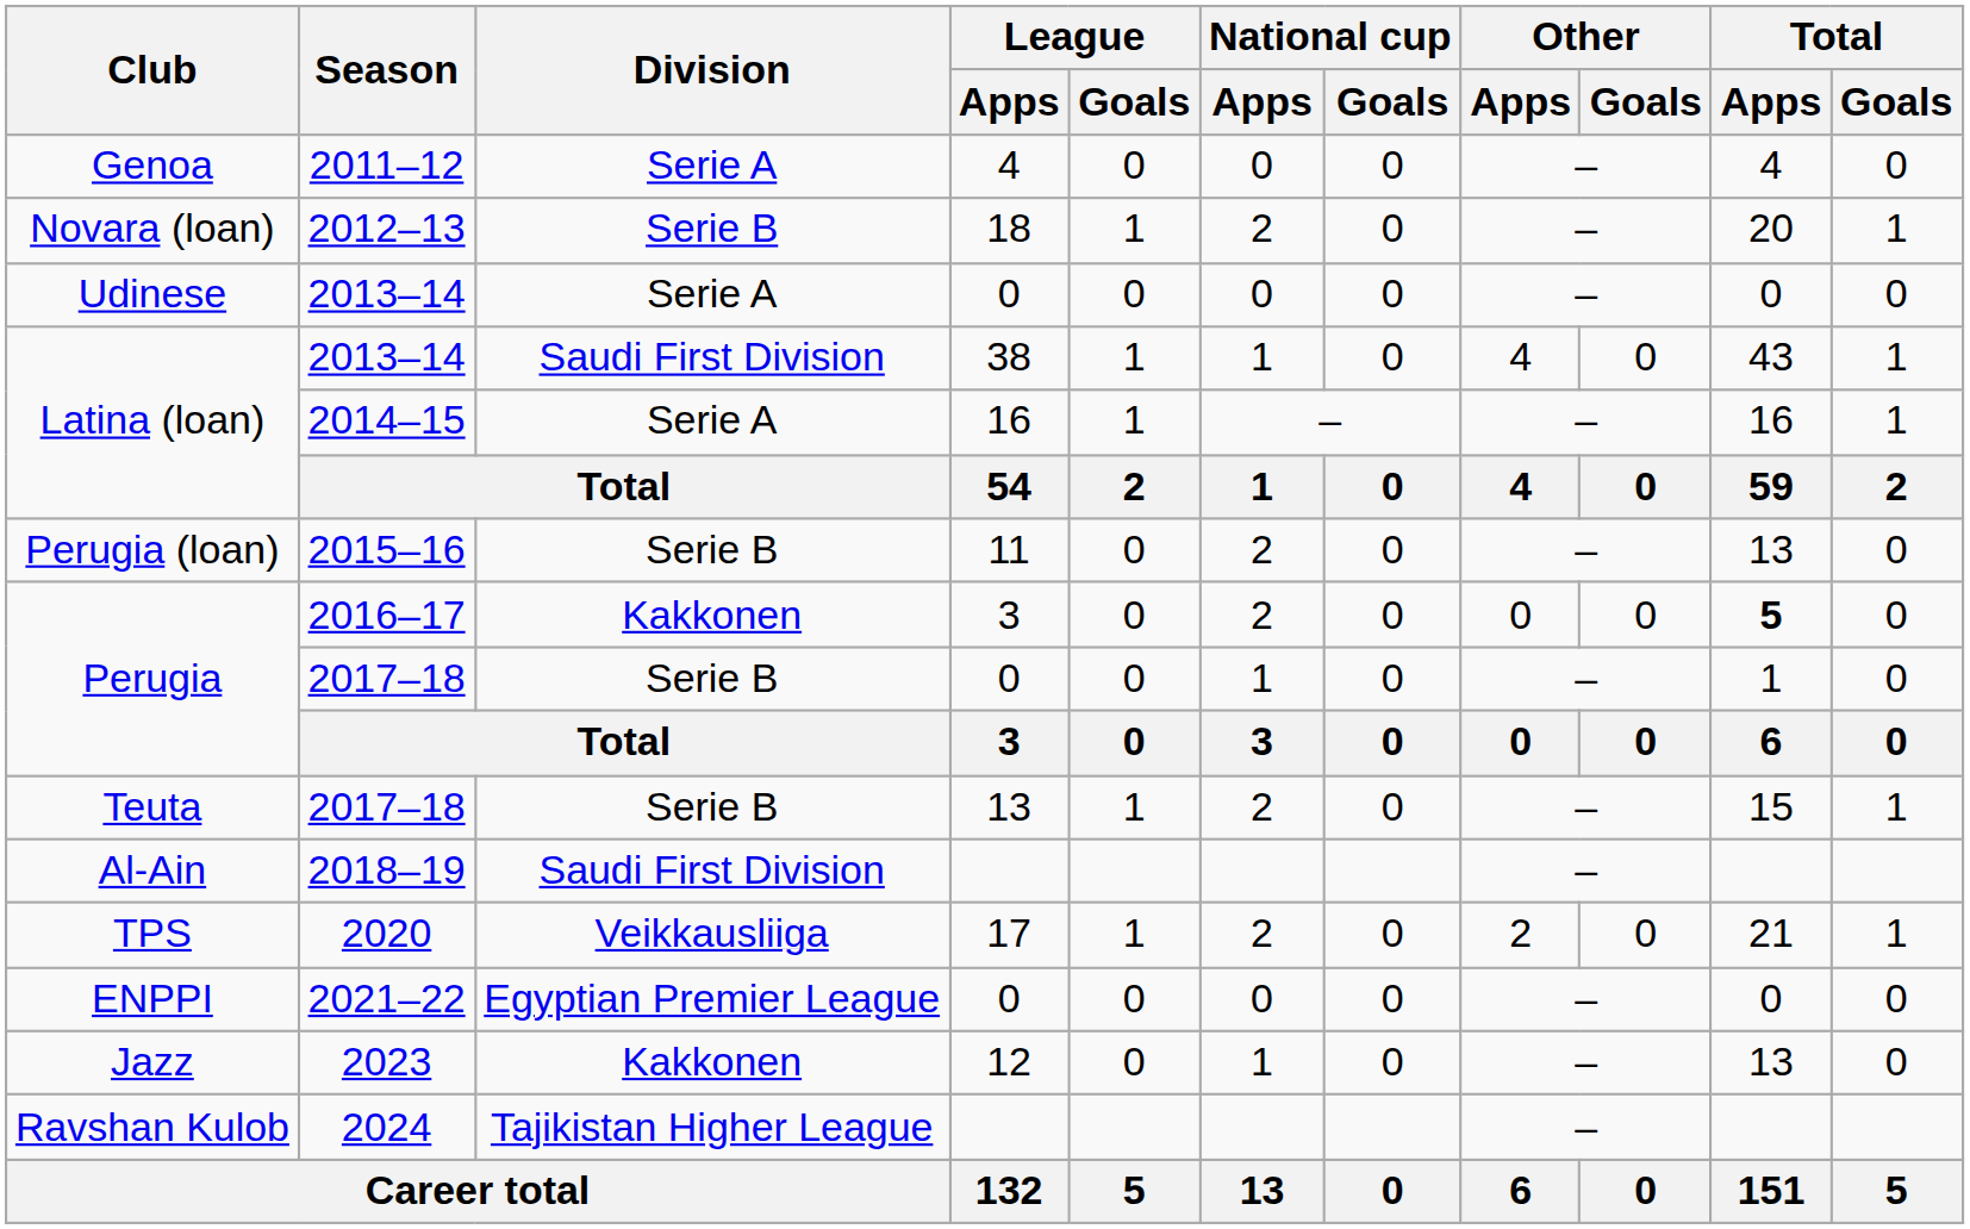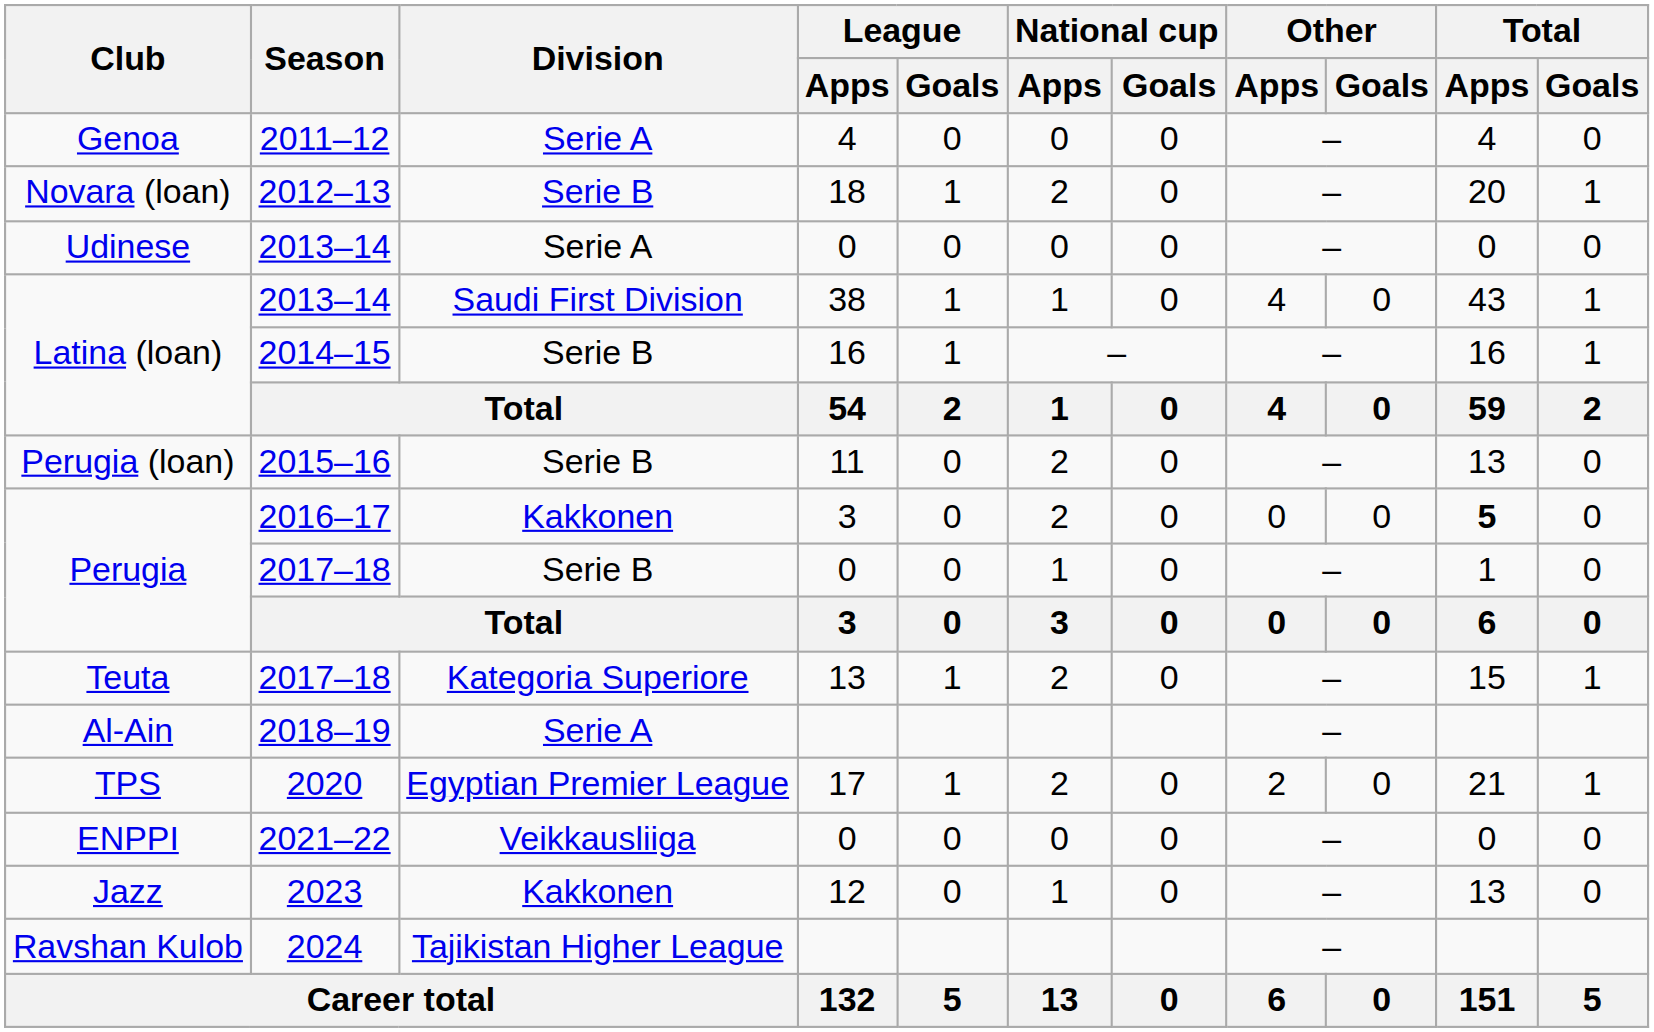Latina (loan) / 2014–15 | Division: Serie A -> Serie B
Teuta | Division: Serie B -> Kategoria Superiore
Al-Ain | Division: Saudi First Division -> Serie A
TPS | Division: Veikkausliiga -> Egyptian Premier League
ENPPI | Division: Egyptian Premier League -> Veikkausliiga
